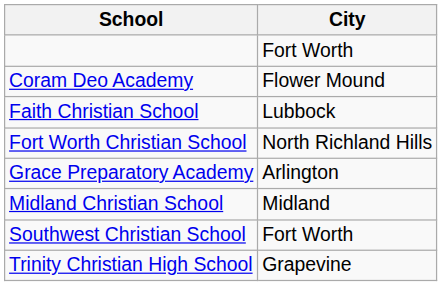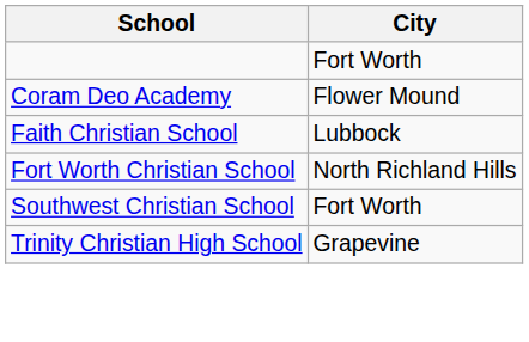- row: Grace Preparatory Academy | Arlington
- row: Midland Christian School | Midland
